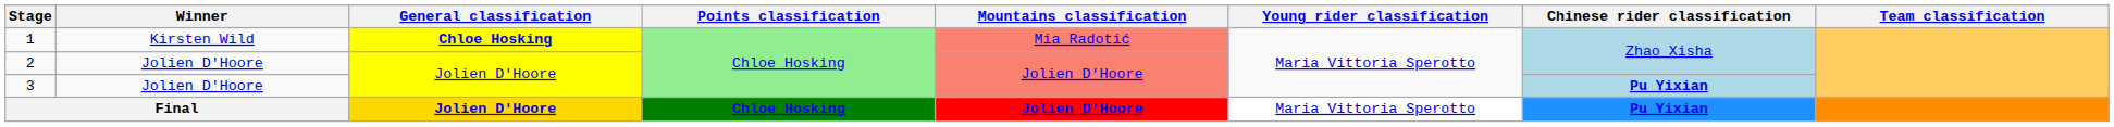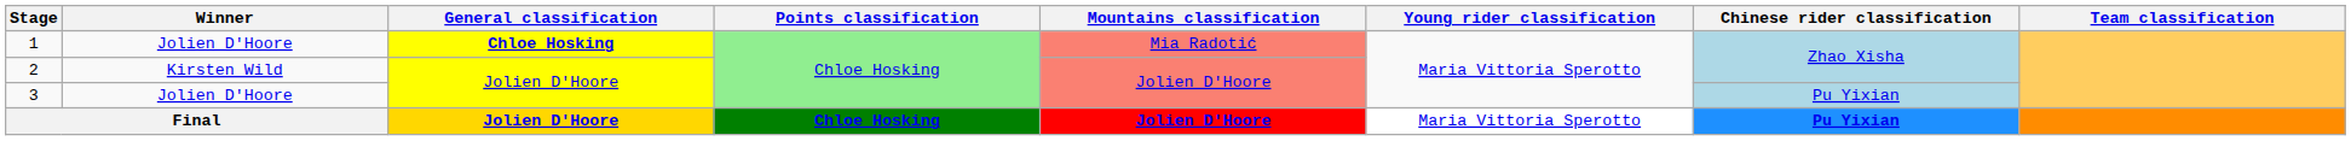1 | Winner: Kirsten Wild -> Jolien D'Hoore
2 | Winner: Jolien D'Hoore -> Kirsten Wild
3 | Chinese rider classification: bold -> normal
